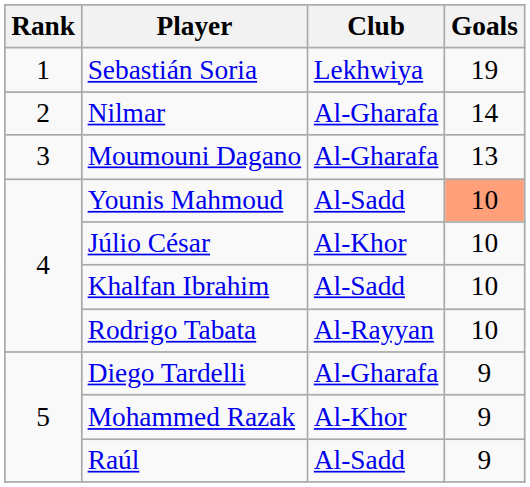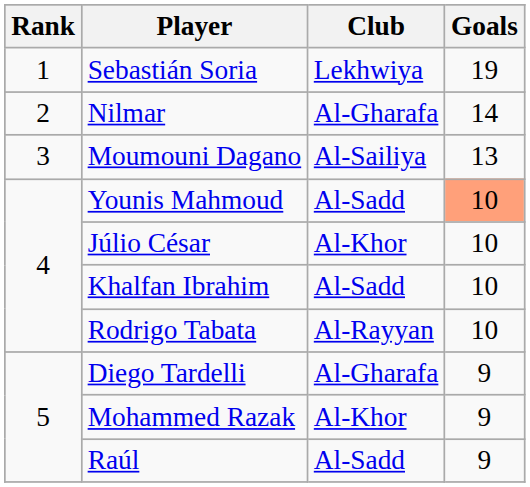Moumouni Dagano | Club: Al-Gharafa -> Al-Sailiya
